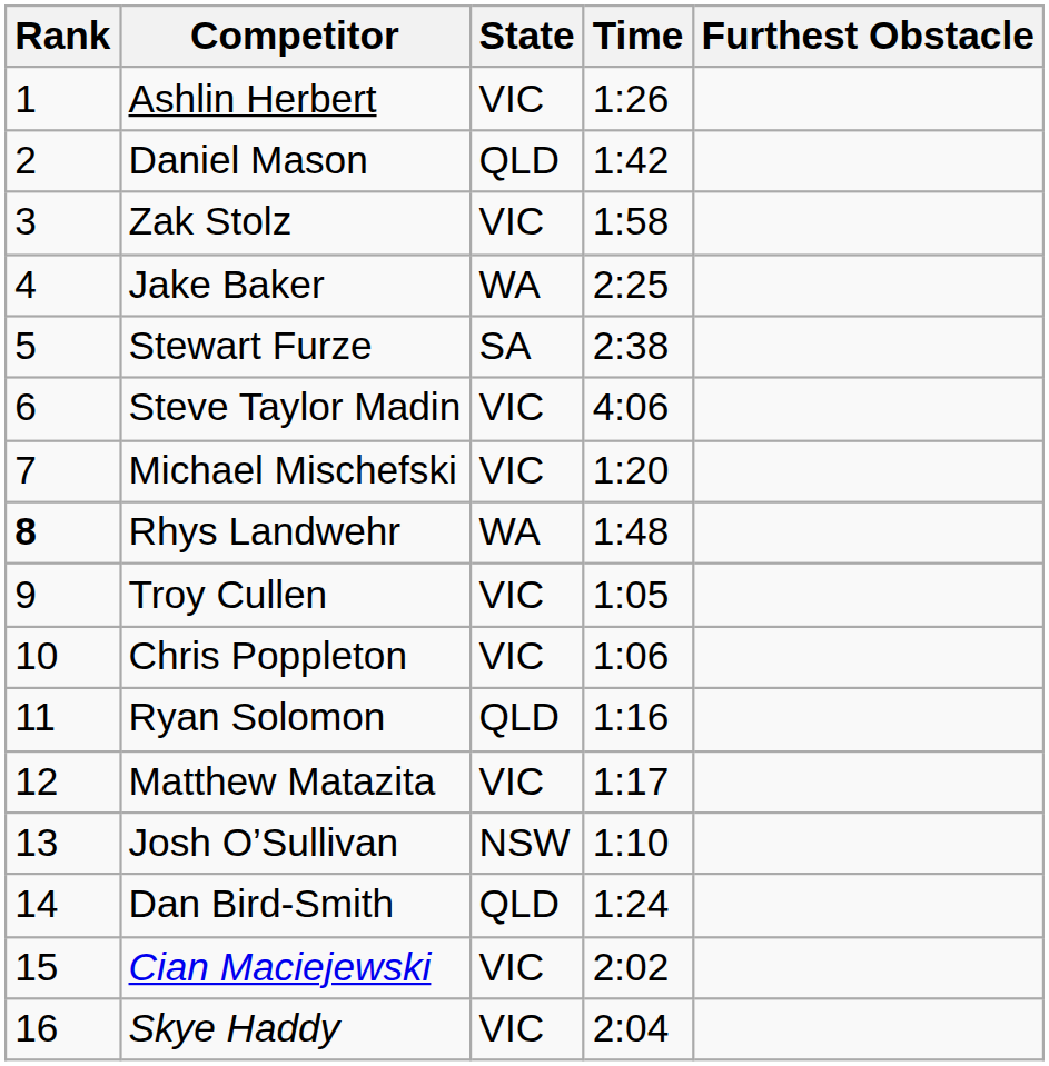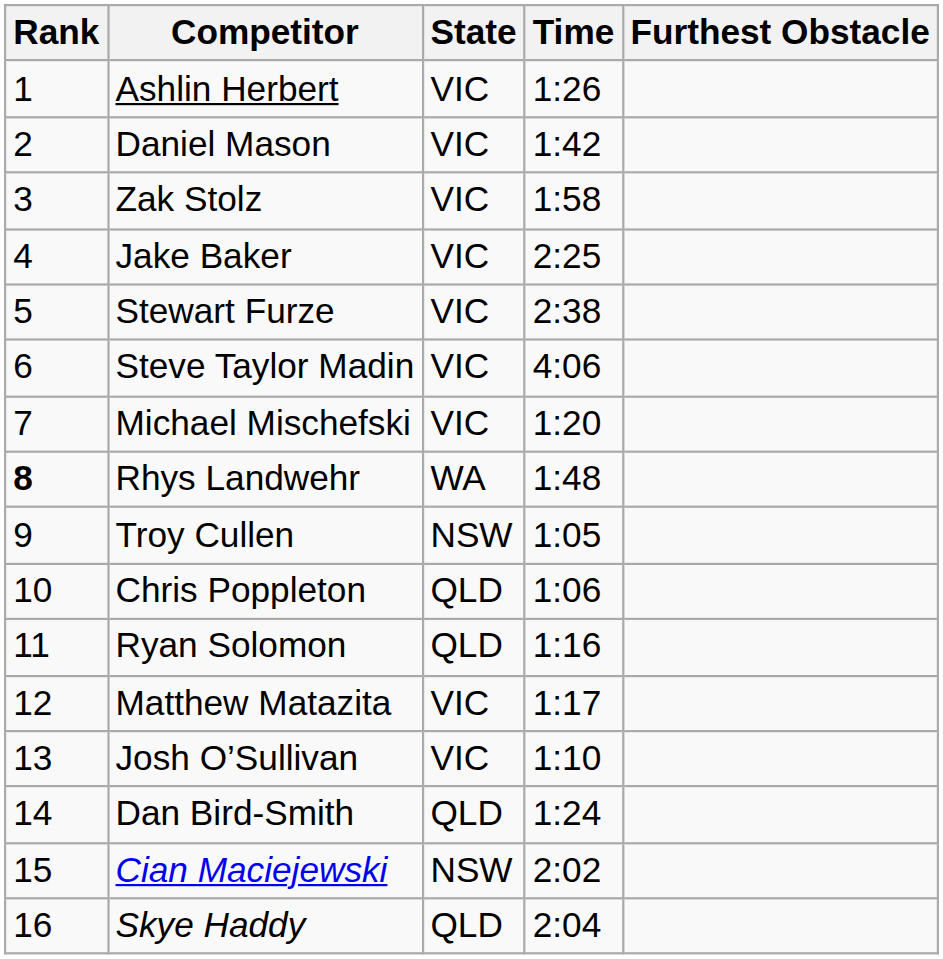Daniel Mason | State: QLD -> VIC
Jake Baker | State: WA -> VIC
Stewart Furze | State: SA -> VIC
Troy Cullen | State: VIC -> NSW
Chris Poppleton | State: VIC -> QLD
Josh O’Sullivan | State: NSW -> VIC
Cian Maciejewski | State: VIC -> NSW
Skye Haddy | State: VIC -> QLD
